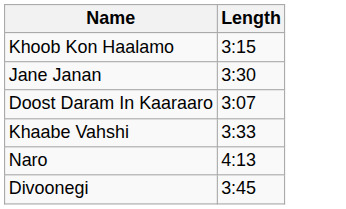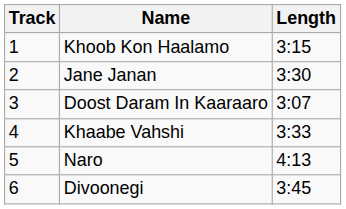+ column: Track | 1 | 2 | 3 | 4 | 5 | 6
